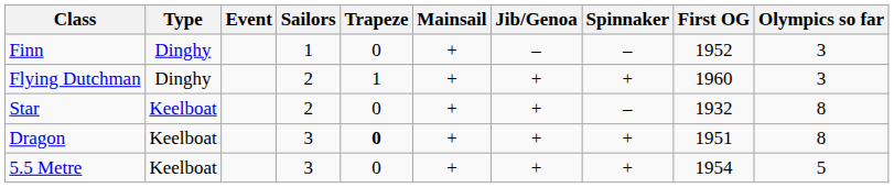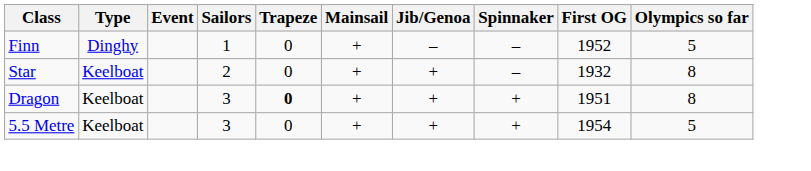Finn | Olympics so far: 3 -> 5
- row: Flying Dutchman | Dinghy | 2 | 1 | + | + | + | 1960 | 3
